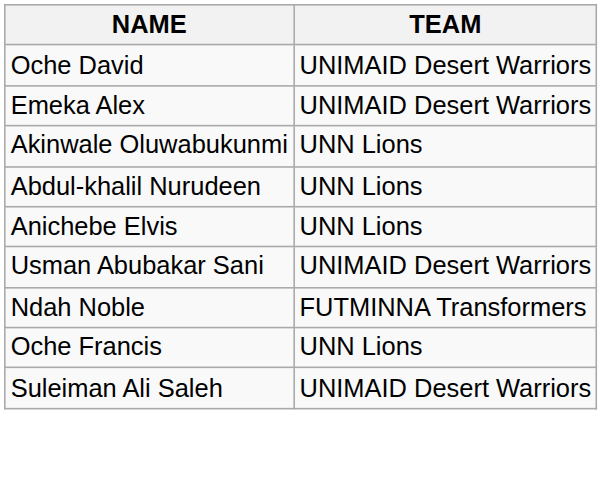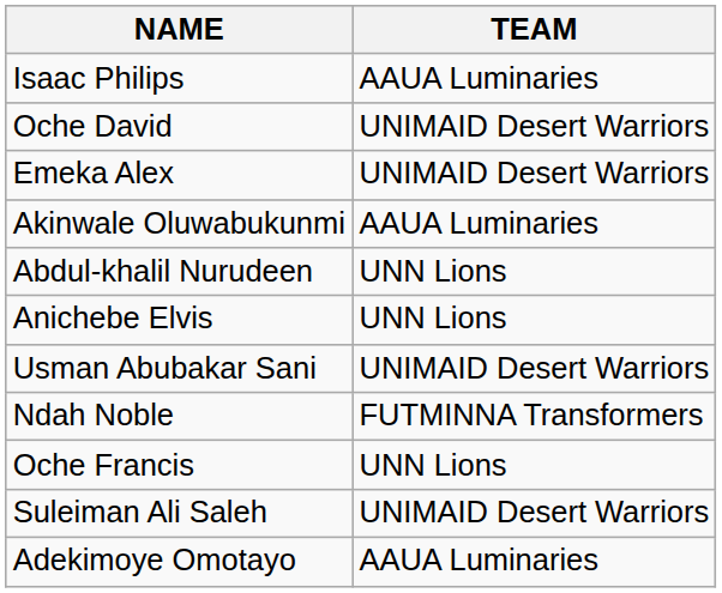+ row: Isaac Philips | AAUA Luminaries
Akinwale Oluwabukunmi | TEAM: UNN Lions -> AAUA Luminaries
+ row: Adekimoye Omotayo | AAUA Luminaries
